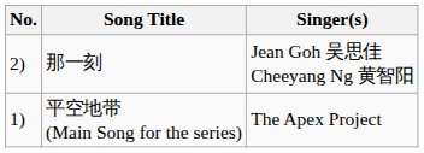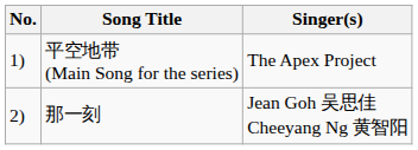rows swapped: 平空地带 (Main Song for the series) <-> 那一刻
